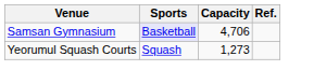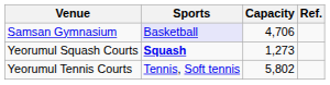Yeorumul Squash Courts | Sports: normal -> bold
+ row: Yeorumul Tennis Courts | Tennis, Soft tennis | 5,802
